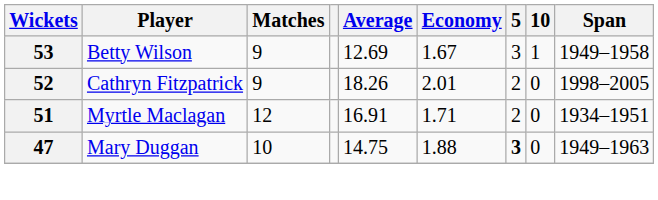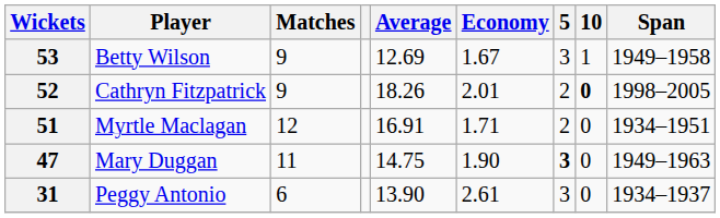52 | 10: normal -> bold
47 | Matches: 10 -> 11
47 | Economy: 1.88 -> 1.90
+ row: 31 | Peggy Antonio | 6 | 13.90 | 2.61 | 3 | 0 | 1934–1937
